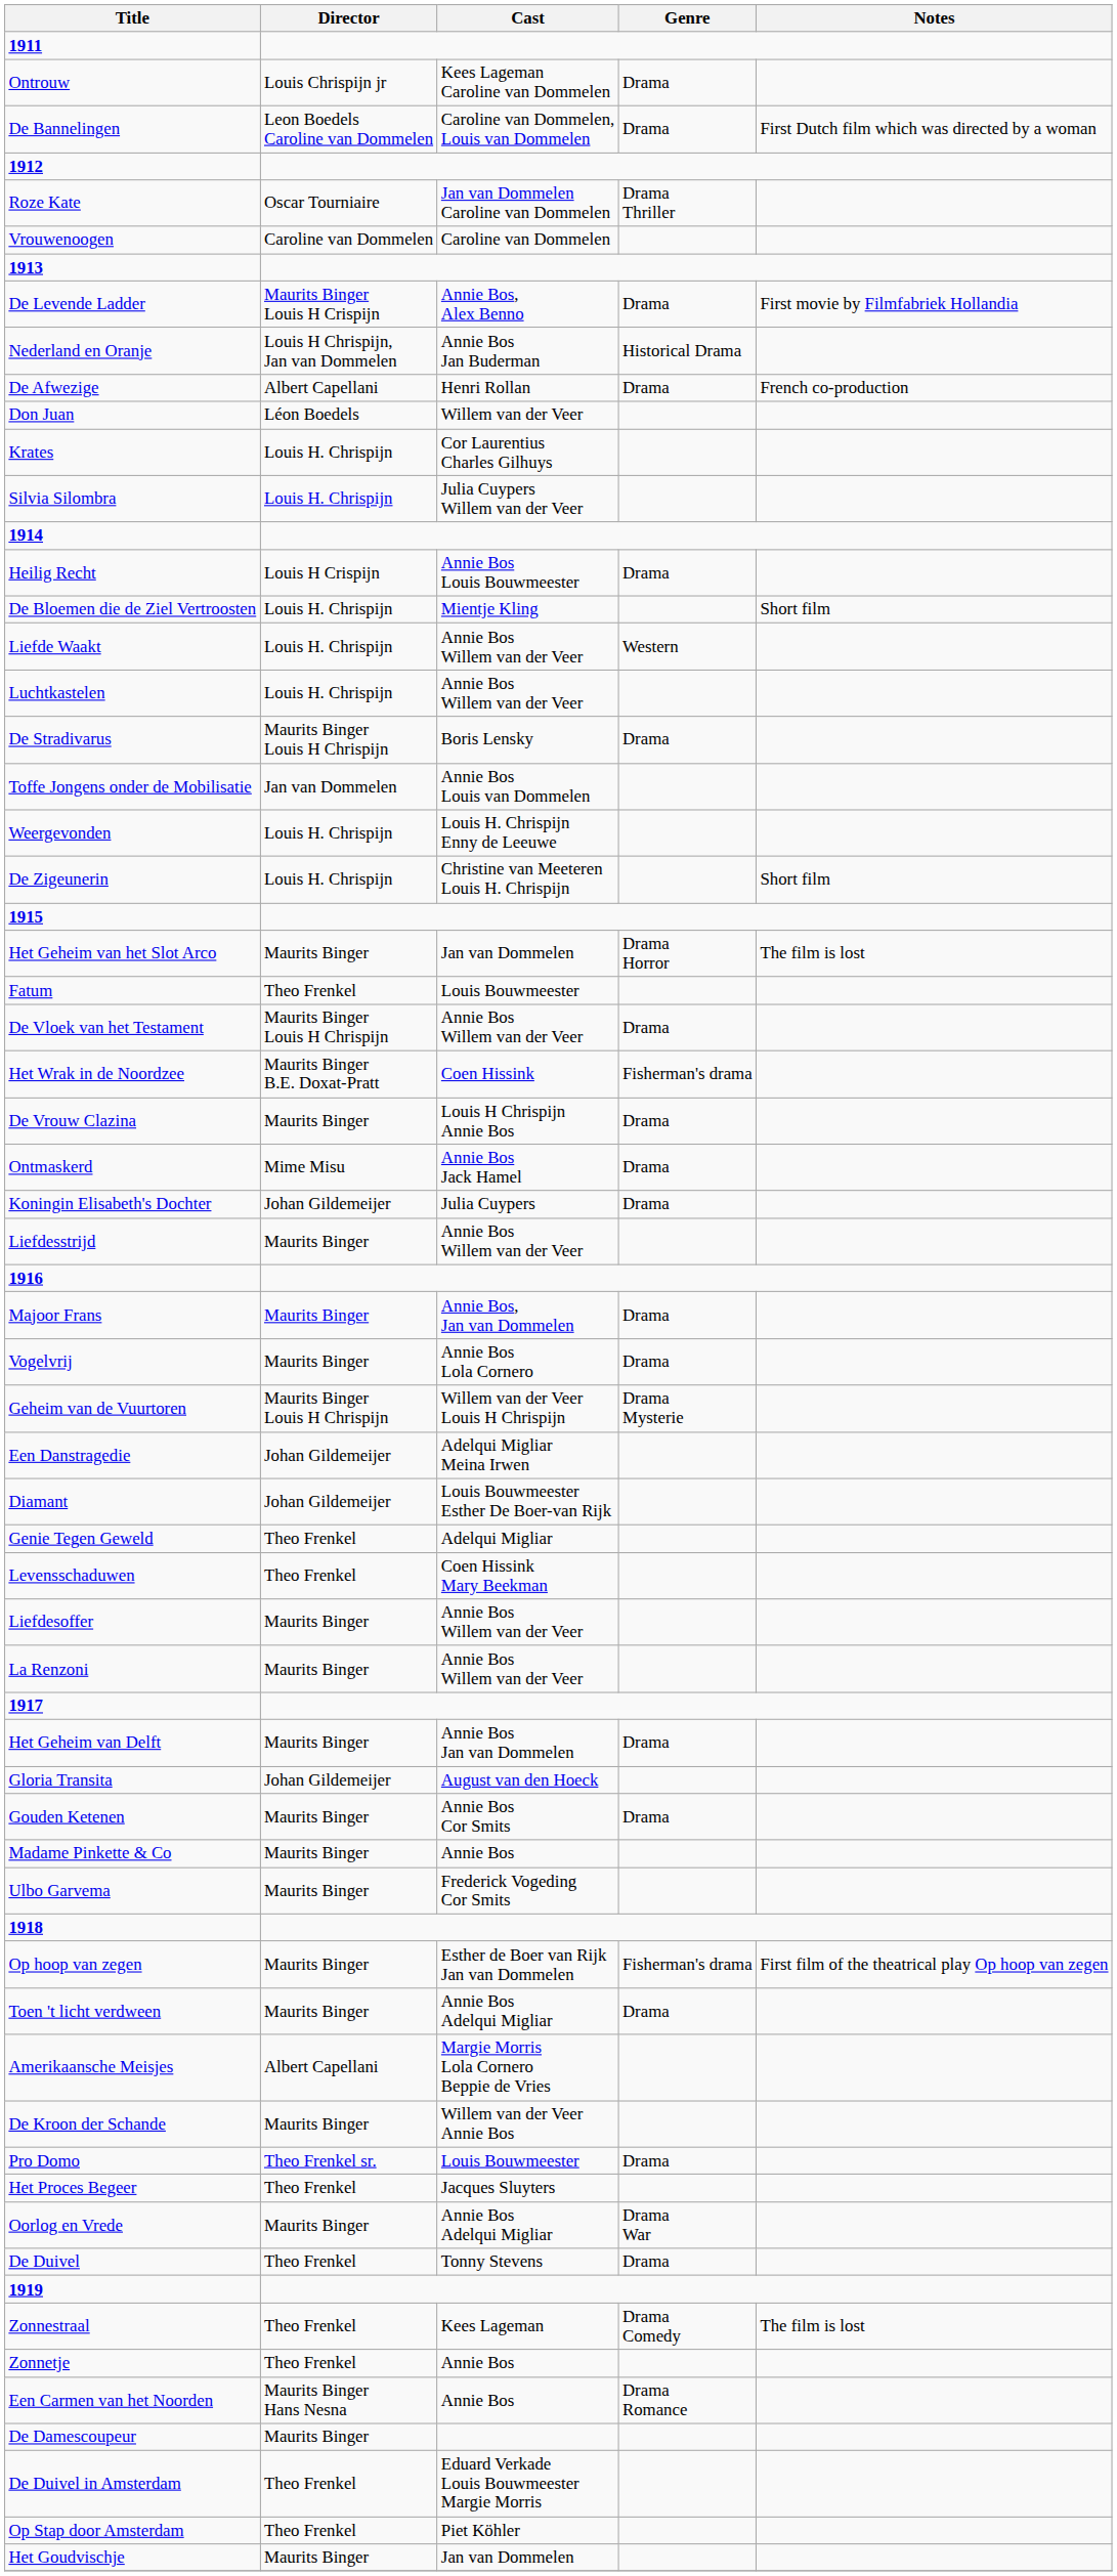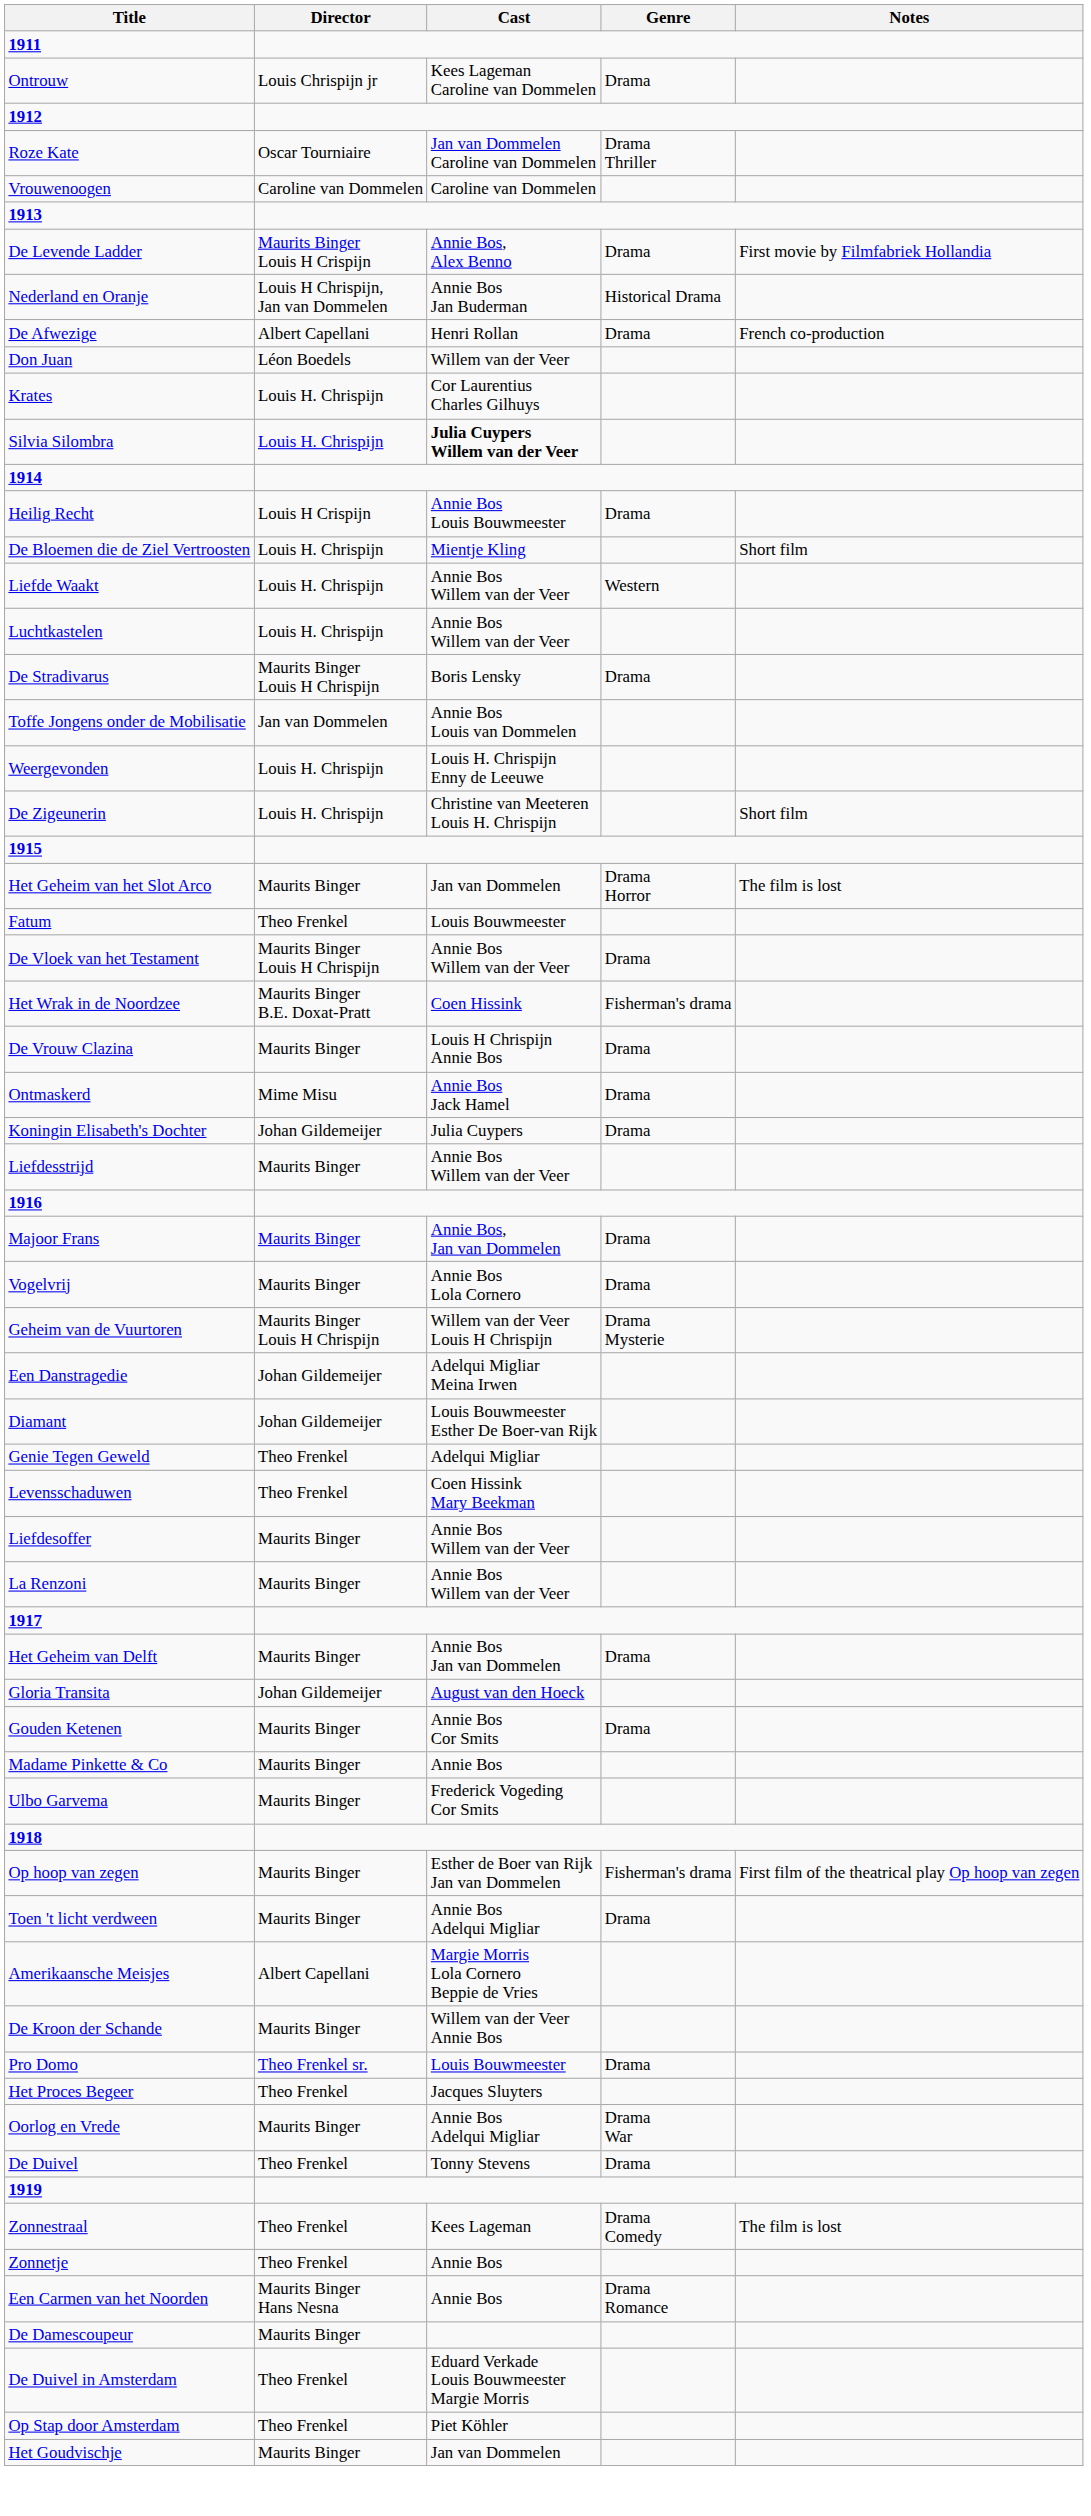- row: De Bannelingen | Leon Boedels Caroline van Dommelen | Caroline van Dommelen, Louis van Dommelen | Drama | First Dutch film which was directed by a woman
Silvia Silombra | Cast: normal -> bold
